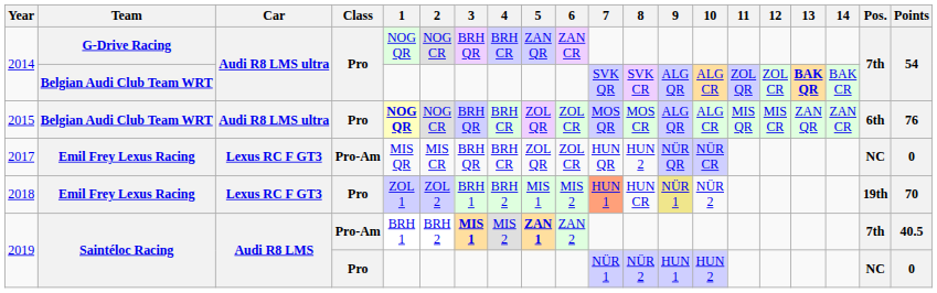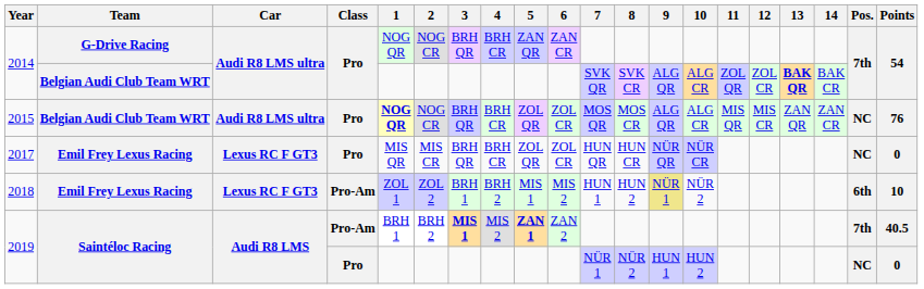2015 | Pos.: 6th -> NC
2017 | Class: Pro-Am -> Pro
2017 | 8: HUN 2 -> HUN CR
2018 | Class: Pro -> Pro-Am
2018 | 7: lightsalmon background -> no background
2018 | 8: HUN CR -> HUN 2
2018 | Pos.: 19th -> 6th
2018 | Points: 70 -> 10
